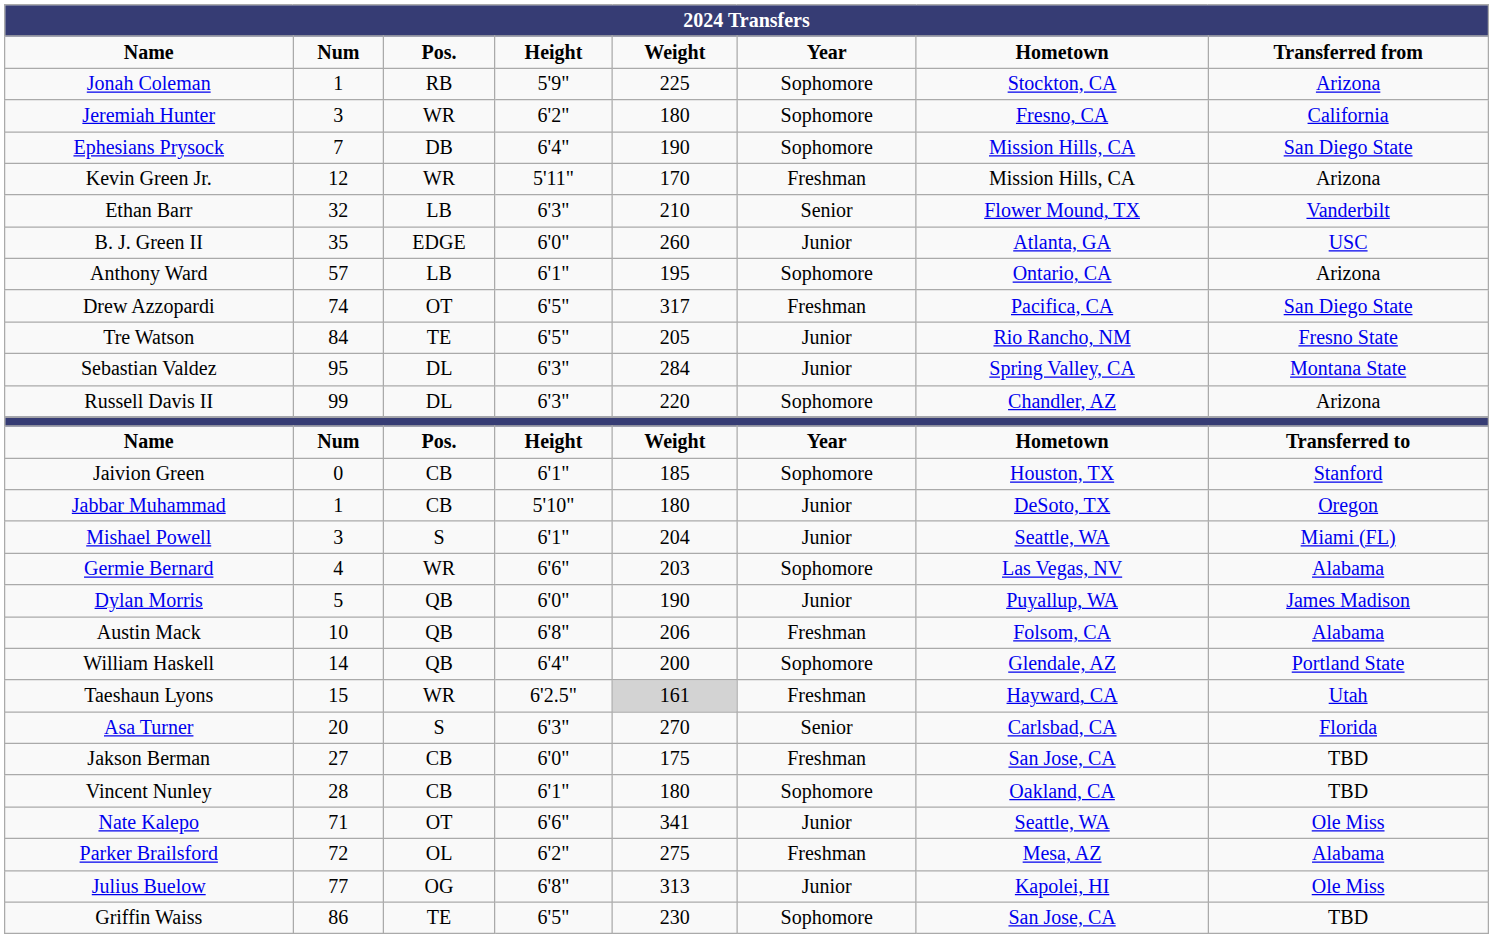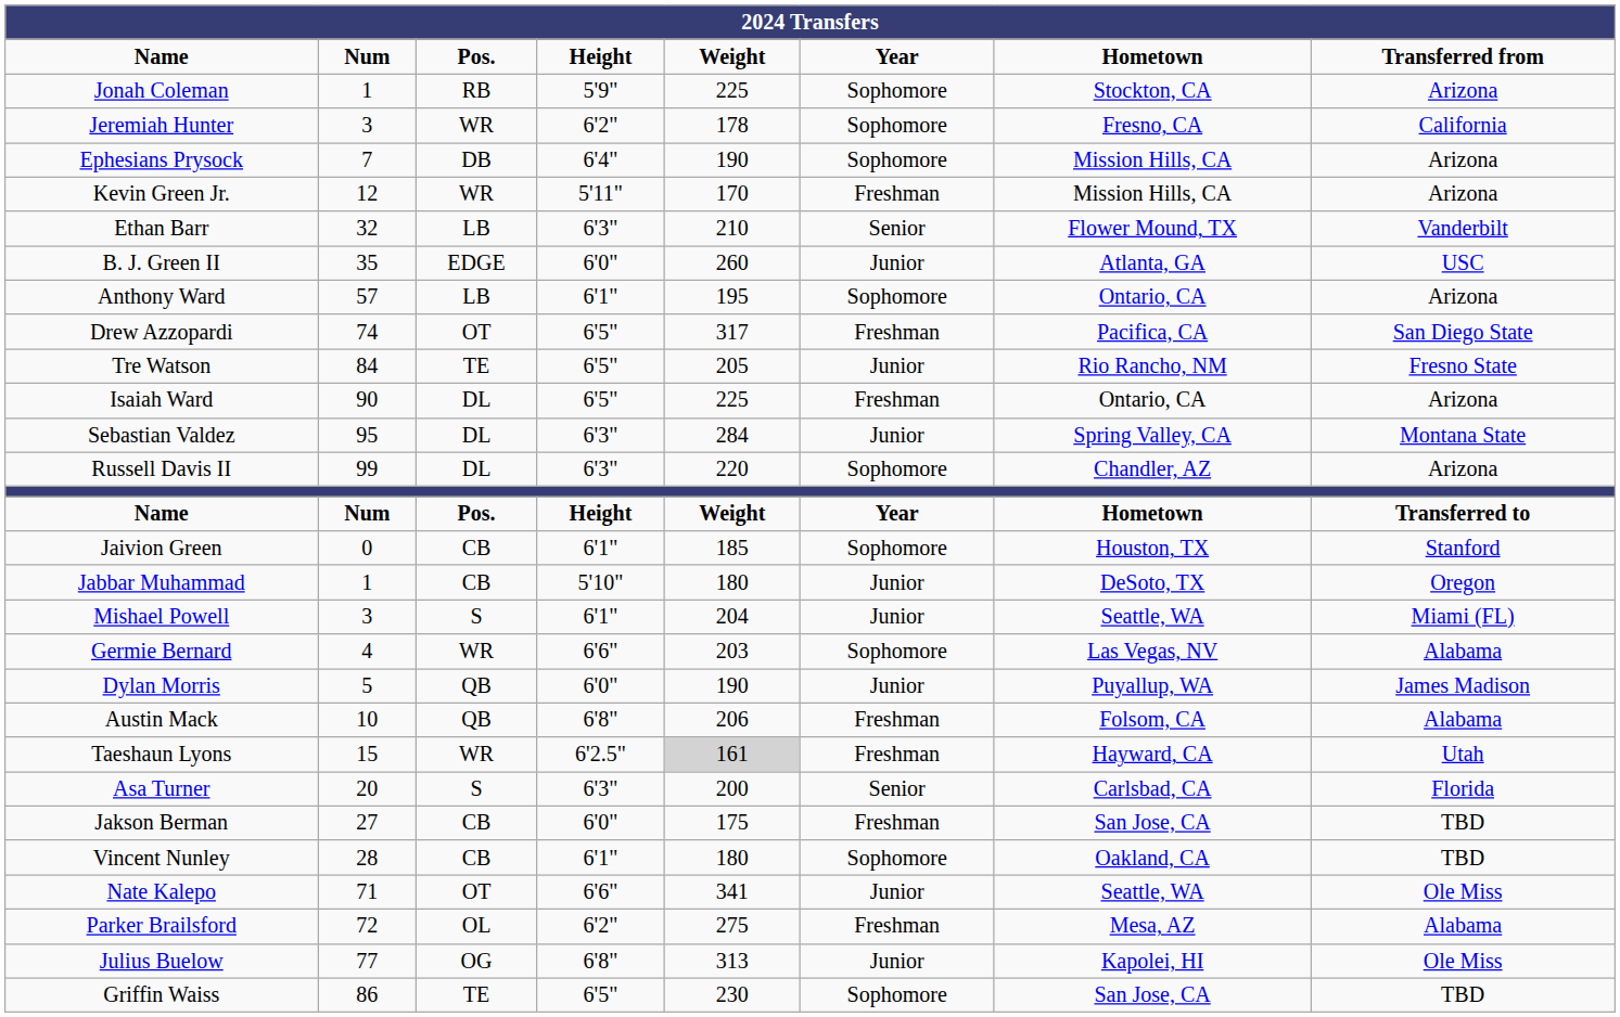Jeremiah Hunter | column 5: 180 -> 178
Ephesians Prysock | column 8: San Diego State -> Arizona
+ row: Isaiah Ward | 90 | DL | 6'5" | 225 | Freshman | Ontario, CA | Arizona
- row: William Haskell | 14 | QB | 6'4" | 200 | Sophomore | Glendale, AZ | Portland State
Asa Turner | column 5: 270 -> 200
